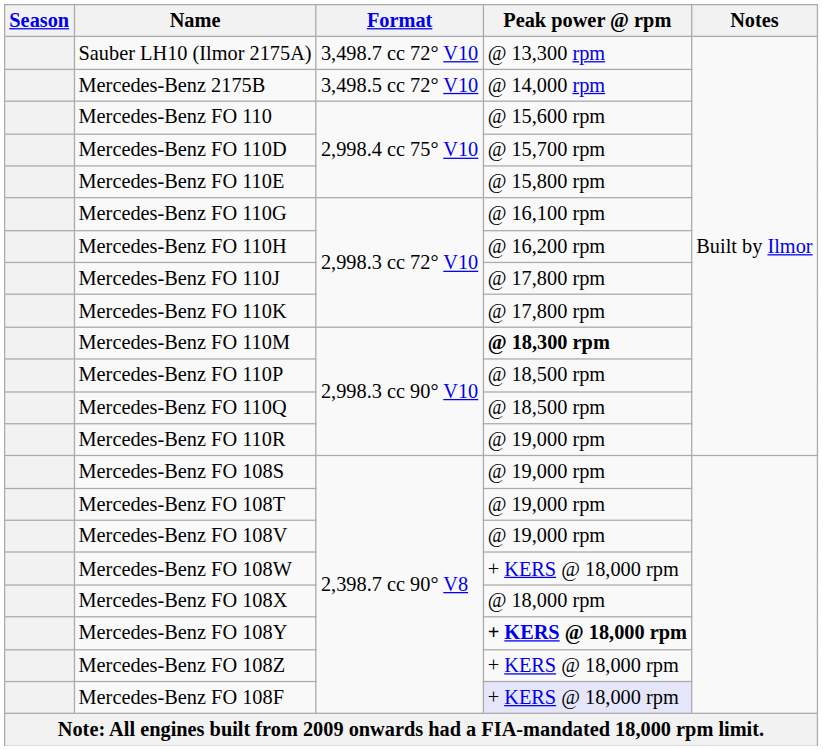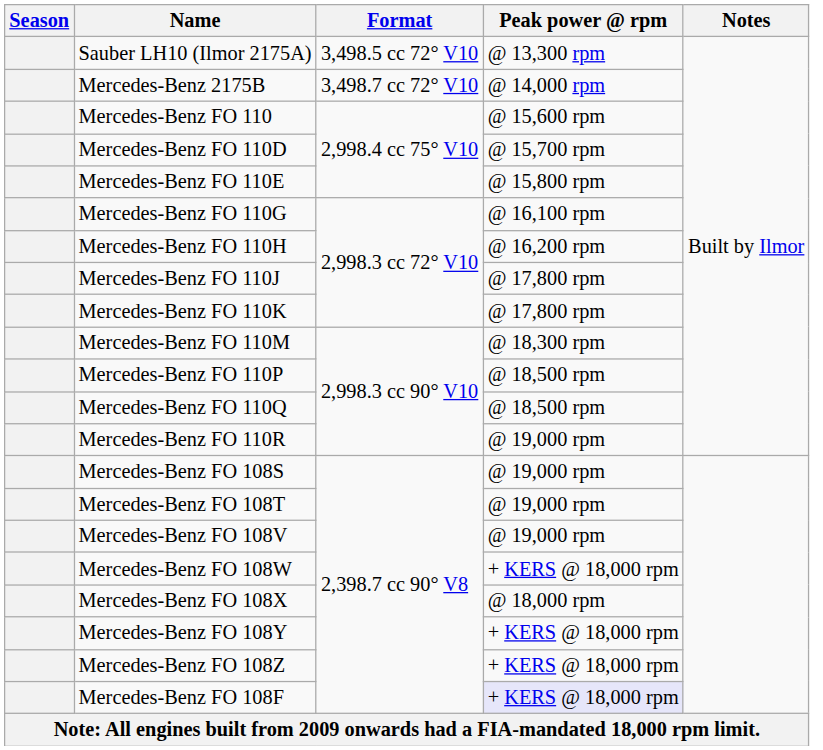Sauber LH10 (Ilmor 2175A) | Format: 3,498.7 cc 72° V10 -> 3,498.5 cc 72° V10
Mercedes-Benz 2175B | Format: 3,498.5 cc 72° V10 -> 3,498.7 cc 72° V10
Mercedes-Benz FO 110M | Peak power @ rpm: bold -> normal
Mercedes-Benz FO 108Y | Peak power @ rpm: bold -> normal
